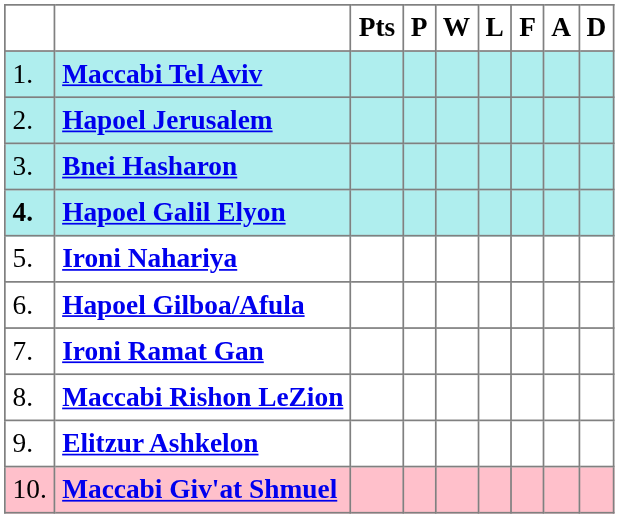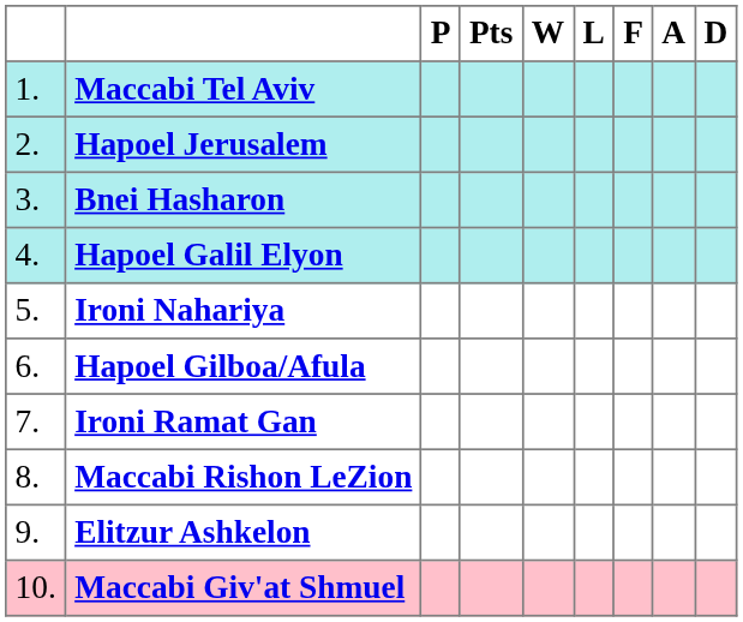columns swapped: Pts <-> P
Hapoel Galil Elyon | column 1: bold -> normal
